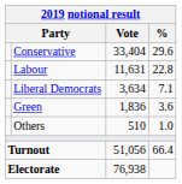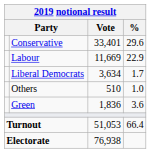Conservative | Vote: 33,404 -> 33,401
Labour | Vote: 11,631 -> 11,669
Labour | %: 22.8 -> 22.9
Liberal Democrats | %: 7.1 -> 1.7
rows swapped: Green <-> Others
Turnout | Vote: 51,056 -> 51,053
